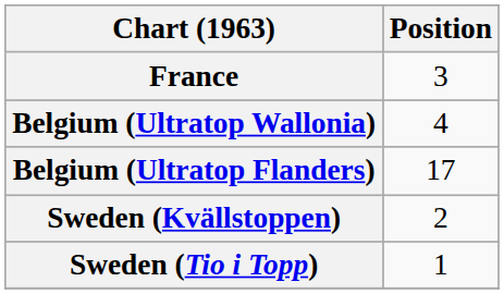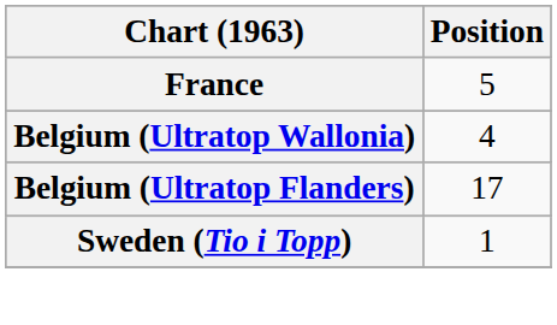France | Position: 3 -> 5
- row: Sweden (Kvällstoppen) | 2
